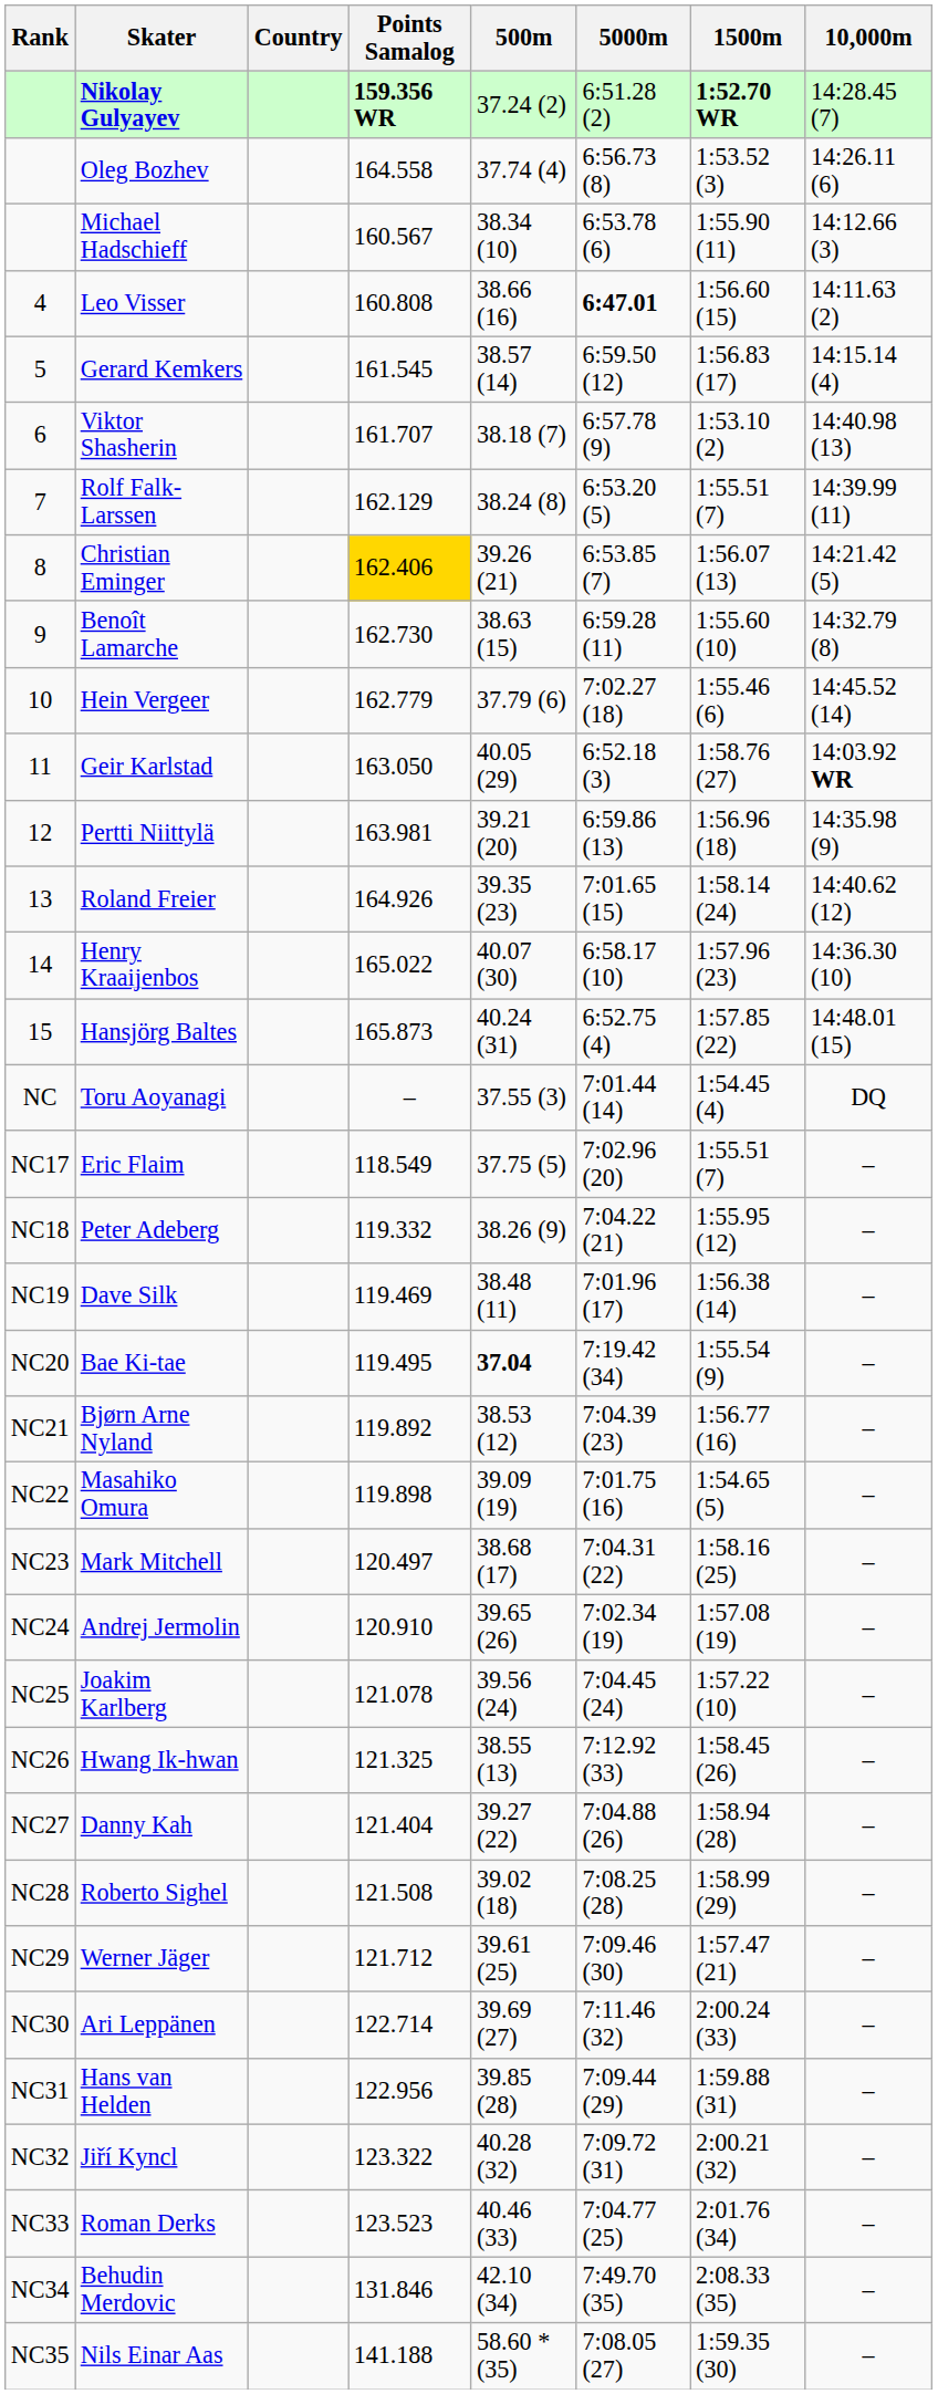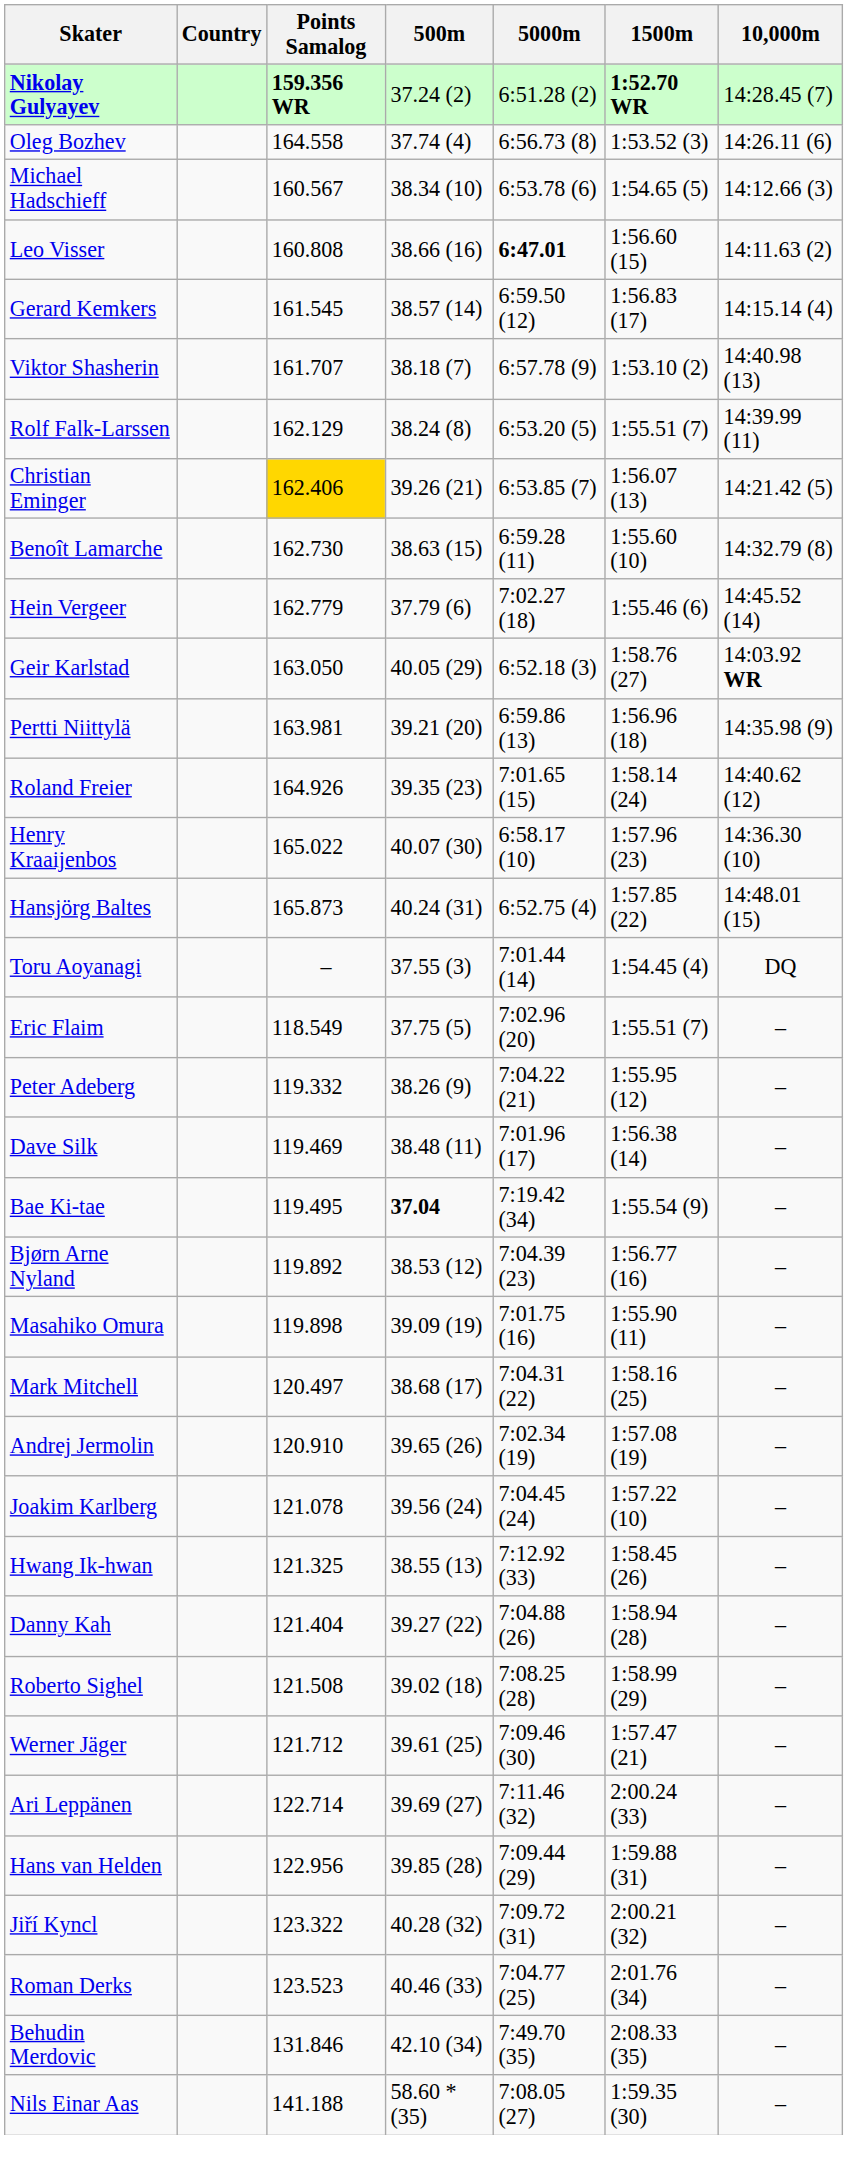- column: Rank | 4 | 5 | 6 | 7 | 8 | 9 | 10 | 11 | 12 | 13 | 14 | 15 | NC | NC17 | NC18 | NC19 | NC20 | NC21 | NC22 | NC23 | NC24 | NC25 | NC26 | NC27 | NC28 | NC29 | NC30 | NC31 | NC32 | NC33 | NC34 | NC35
Michael Hadschieff | 1500m: 1:55.90 (11) -> 1:54.65 (5)
Masahiko Omura | 1500m: 1:54.65 (5) -> 1:55.90 (11)
